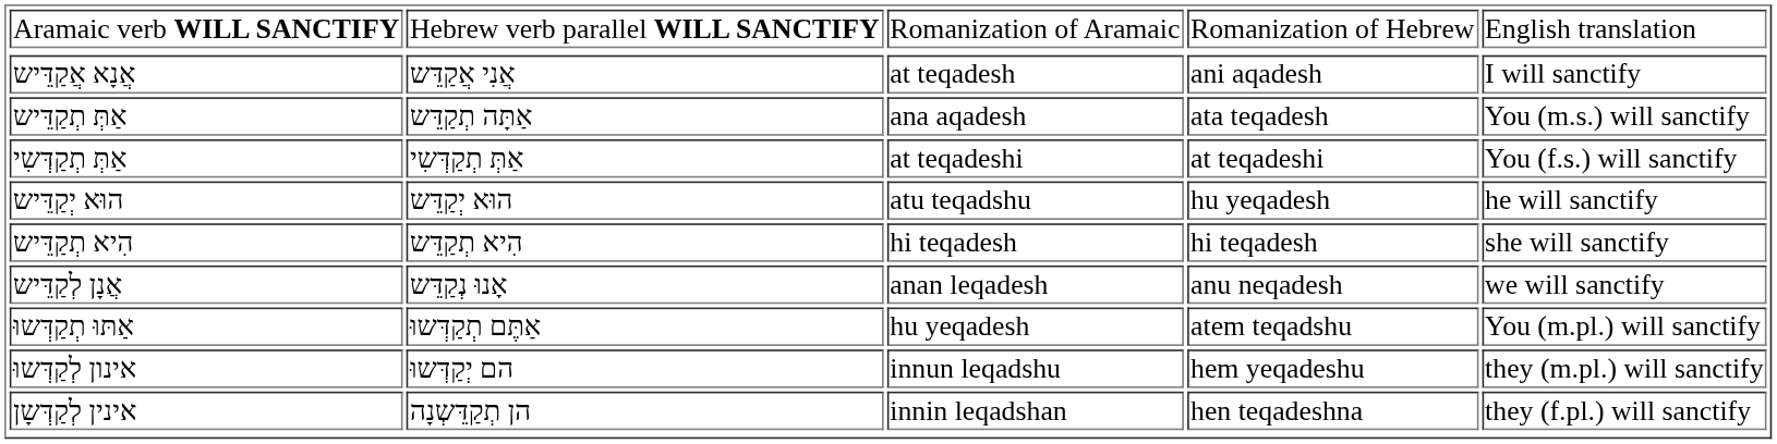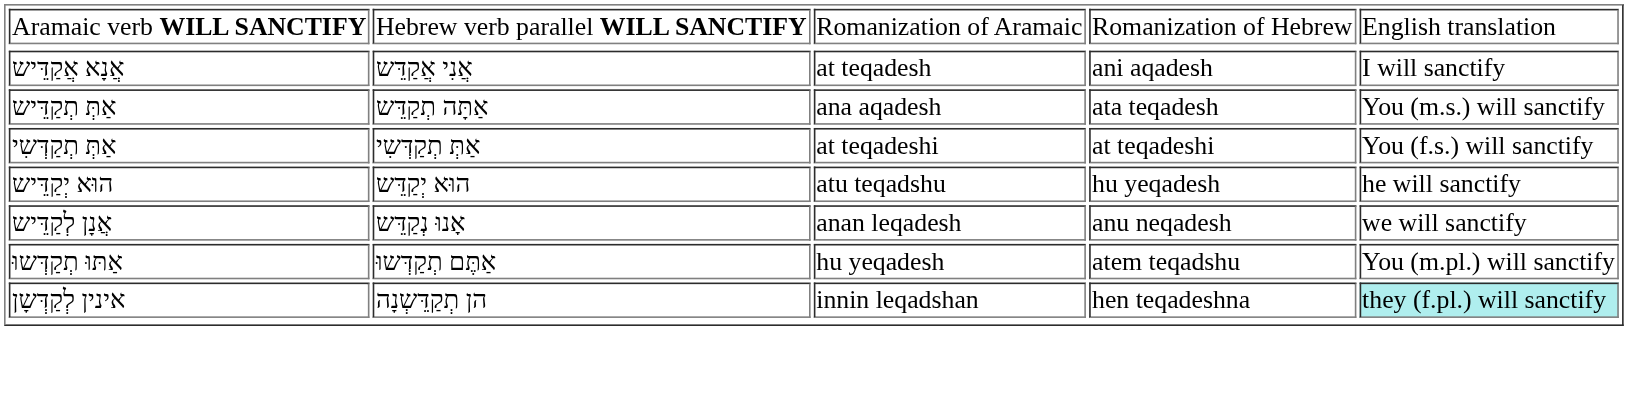- row: הִיא תְקַדֵּיש | הִיא תְקַדֵּש | hi teqadesh | hi teqadesh | she will sanctify
- row: אינון לְקַדְּשוּ | הם יְקַדְּשוּ | innun leqadshu | hem yeqadeshu | they (m.pl.) will sanctify
אינין לְקַדְּשָן | column 5: no background -> paleturquoise background
